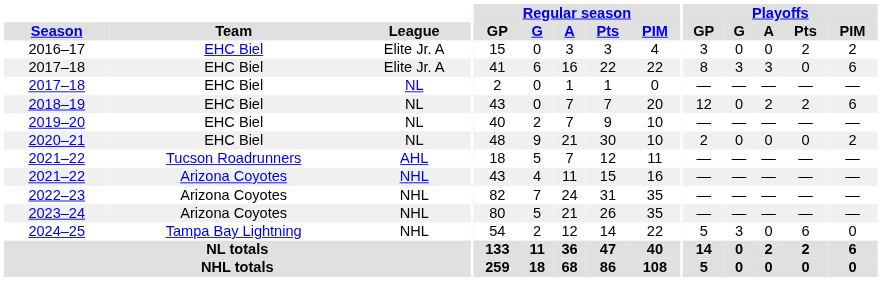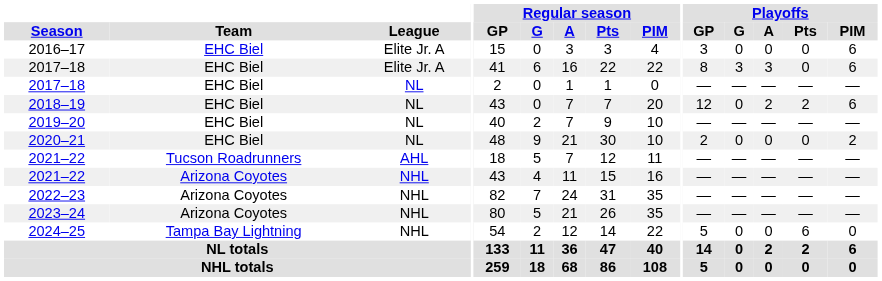2016–17 | Playoffs / Pts: 2 -> 0
2016–17 | Playoffs / PIM: 2 -> 6
2024–25 | Playoffs / G: 3 -> 0
